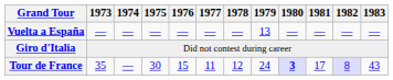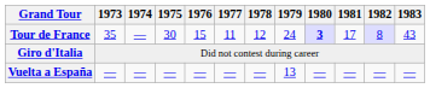rows swapped: Vuelta a España <-> Tour de France
